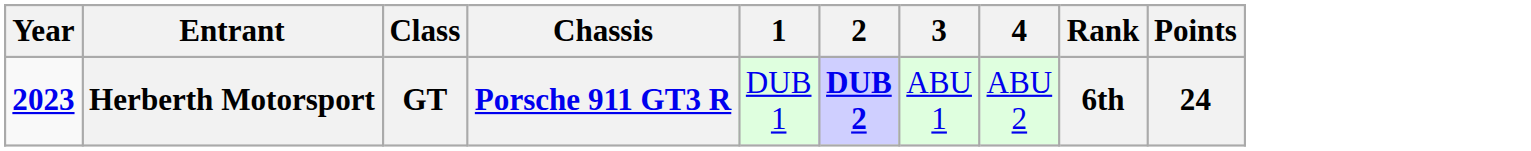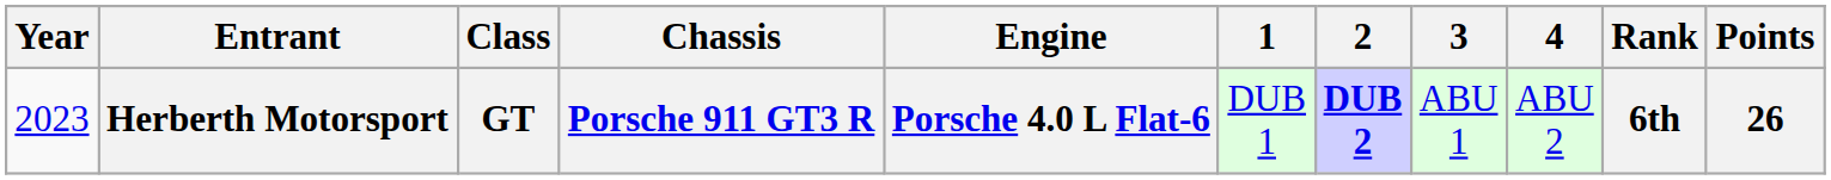+ column: Engine | Porsche 4.0 L Flat-6
Herberth Motorsport | Year: bold -> normal
Herberth Motorsport | Points: 24 -> 26
